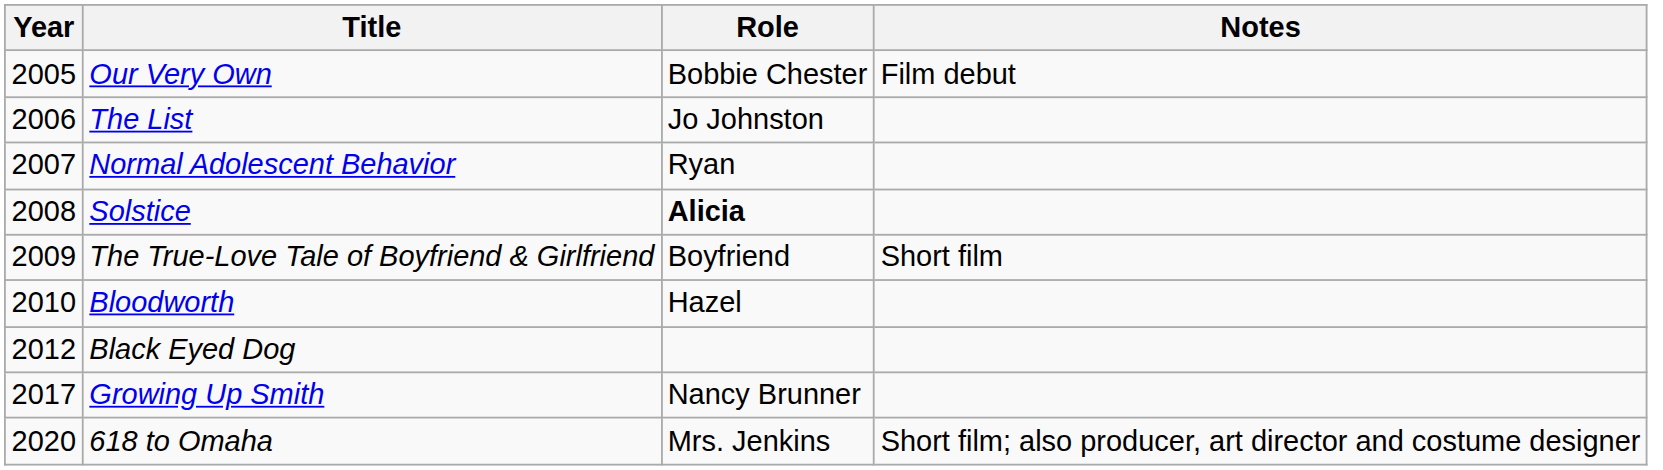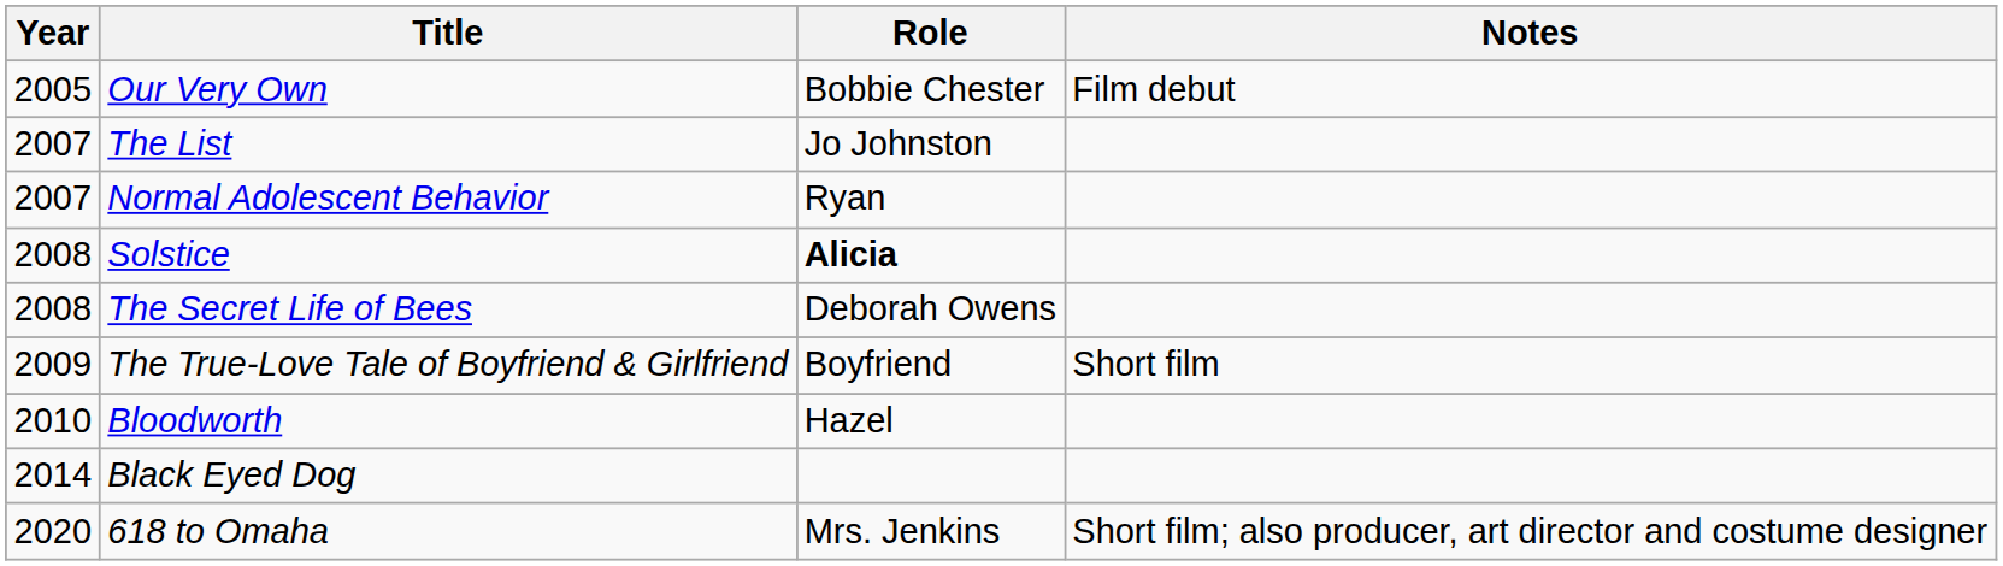The List | Year: 2006 -> 2007
+ row: 2008 | The Secret Life of Bees | Deborah Owens
Black Eyed Dog | Year: 2012 -> 2014
- row: 2017 | Growing Up Smith | Nancy Brunner
